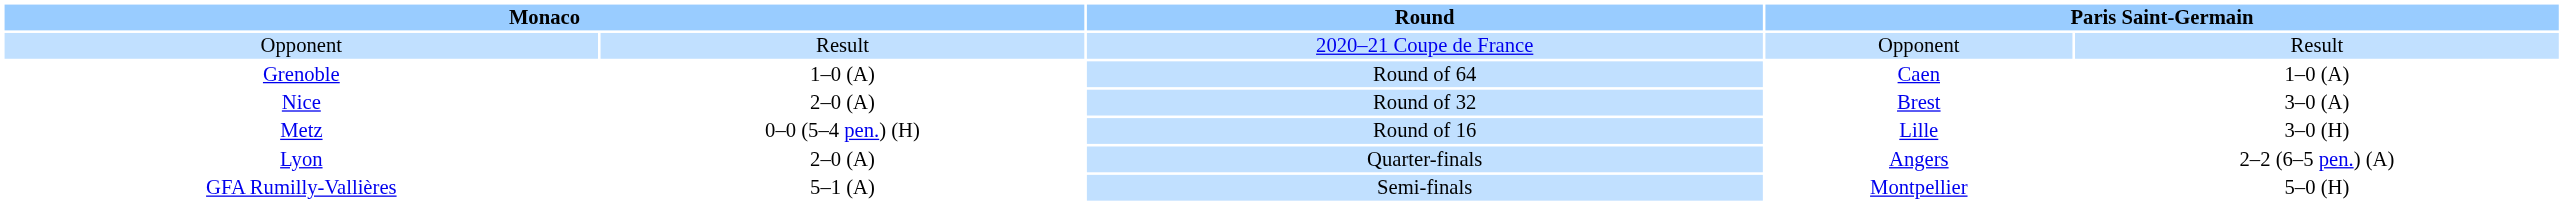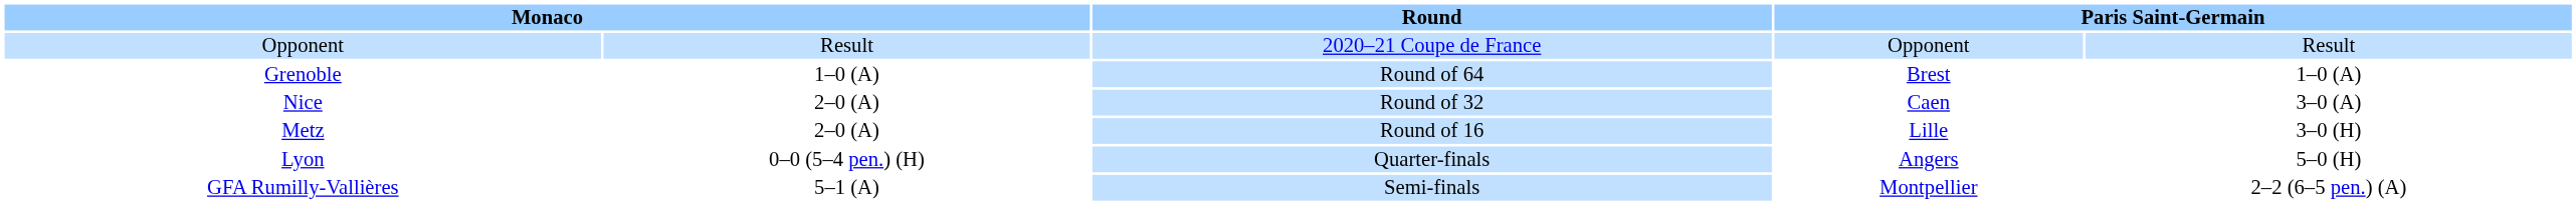Grenoble | column 4: Caen -> Brest
Nice | column 4: Brest -> Caen
Metz | column 2: 0–0 (5–4 pen.) (H) -> 2–0 (A)
Lyon | column 2: 2–0 (A) -> 0–0 (5–4 pen.) (H)
Lyon | column 5: 2–2 (6–5 pen.) (A) -> 5–0 (H)
GFA Rumilly-Vallières | column 5: 5–0 (H) -> 2–2 (6–5 pen.) (A)
